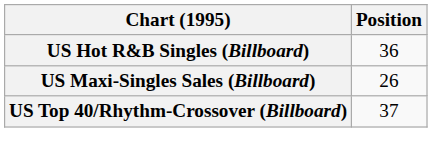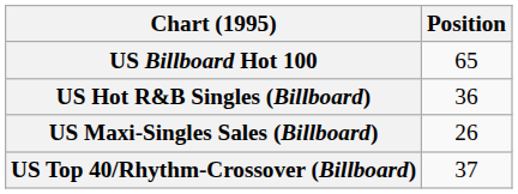+ row: US Billboard Hot 100 | 65
